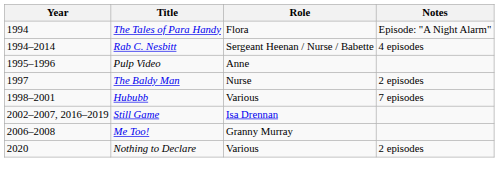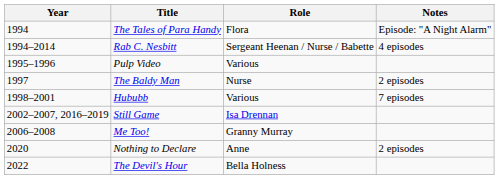Pulp Video | Role: Anne -> Various
Nothing to Declare | Role: Various -> Anne
+ row: 2022 | The Devil's Hour | Bella Holness
